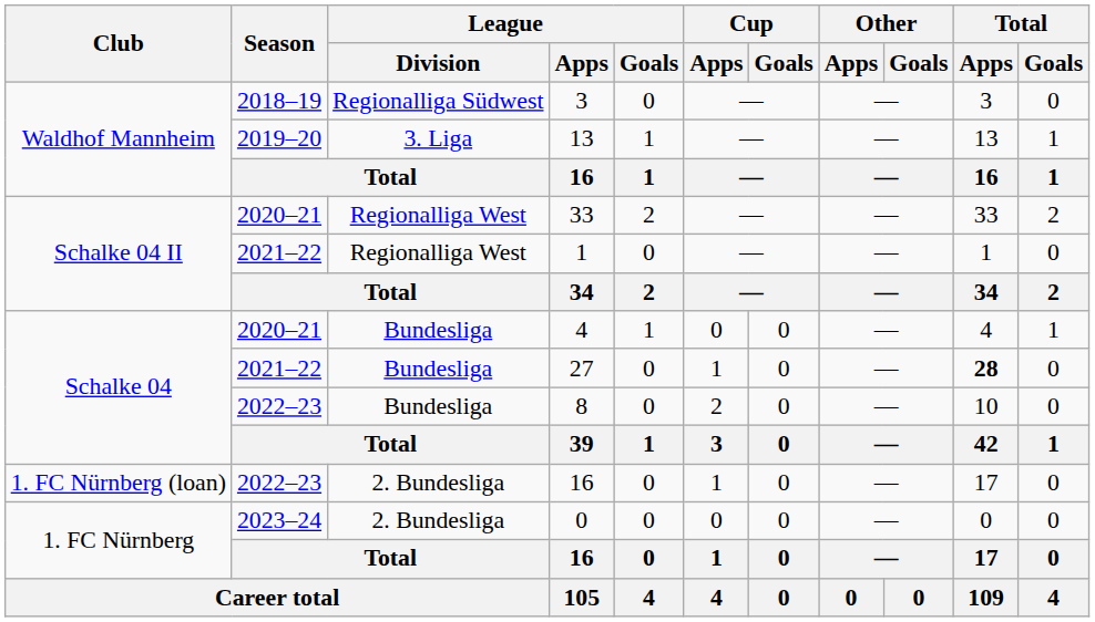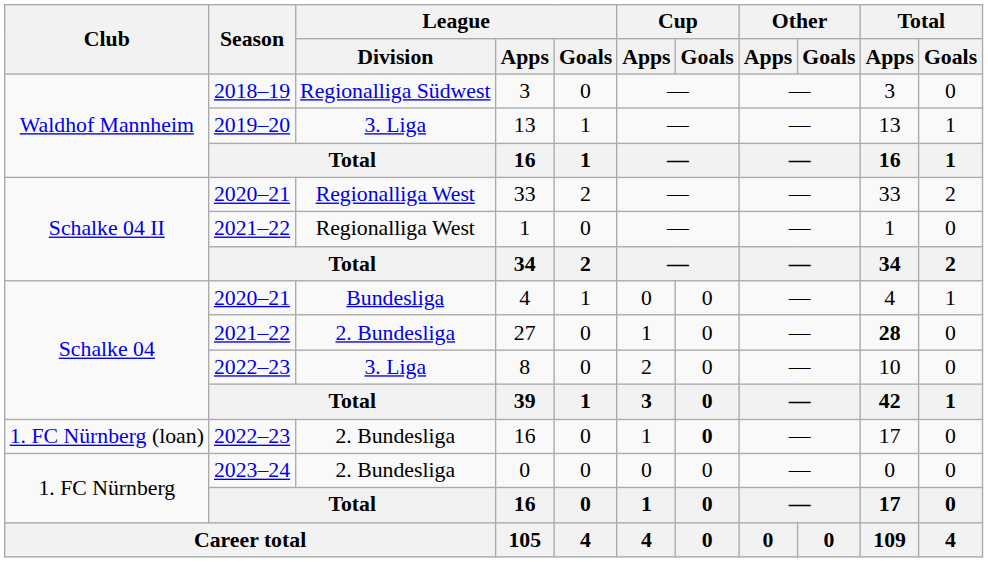27 | League / Division: Bundesliga -> 2. Bundesliga
8 | League / Division: Bundesliga -> 3. Liga
2022–23 / 16 | Cup / Goals: normal -> bold
